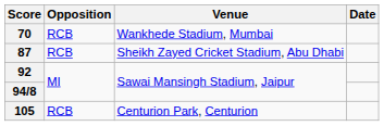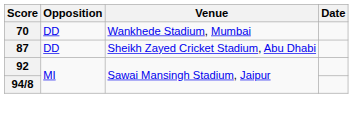70 | Opposition: RCB -> DD
87 | Opposition: RCB -> DD
- row: 105 | RCB | Centurion Park, Centurion
